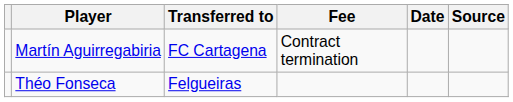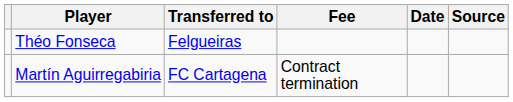rows swapped: Martín Aguirregabiria <-> Théo Fonseca
